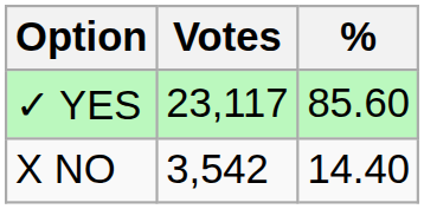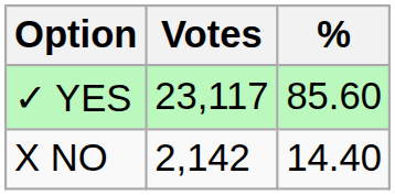X NO | Votes: 3,542 -> 2,142
